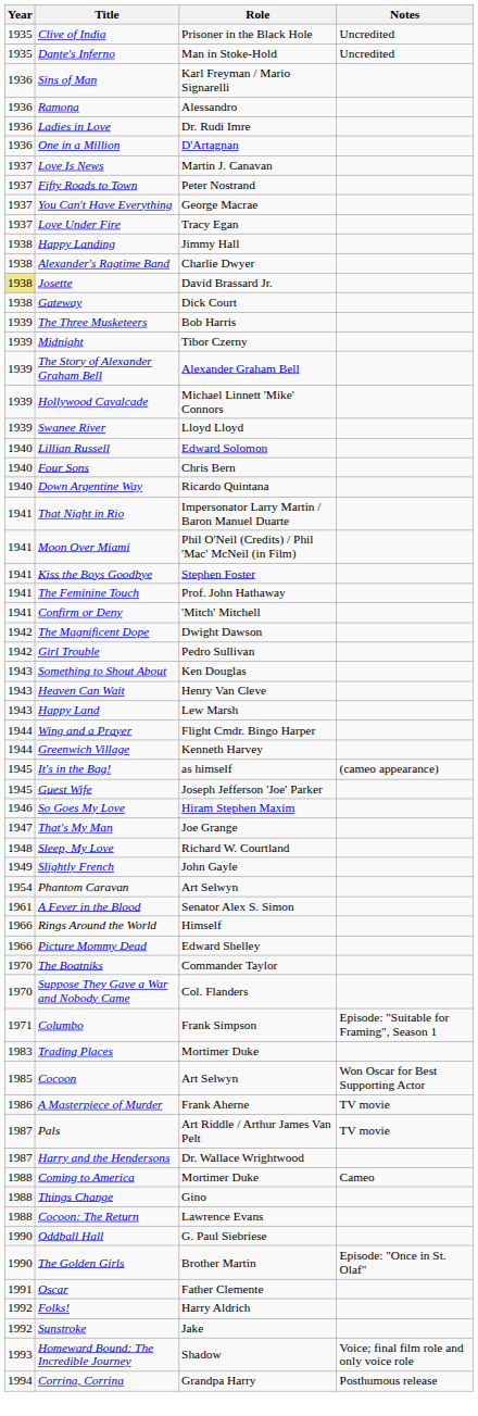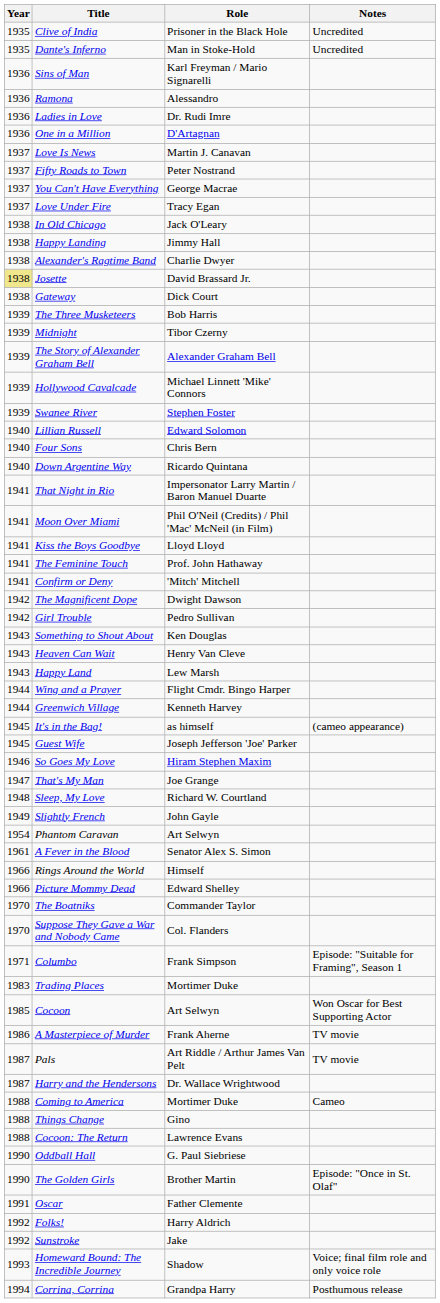+ row: 1938 | In Old Chicago | Jack O'Leary
Swanee River | Role: Lloyd Lloyd -> Stephen Foster
Kiss the Boys Goodbye | Role: Stephen Foster -> Lloyd Lloyd
